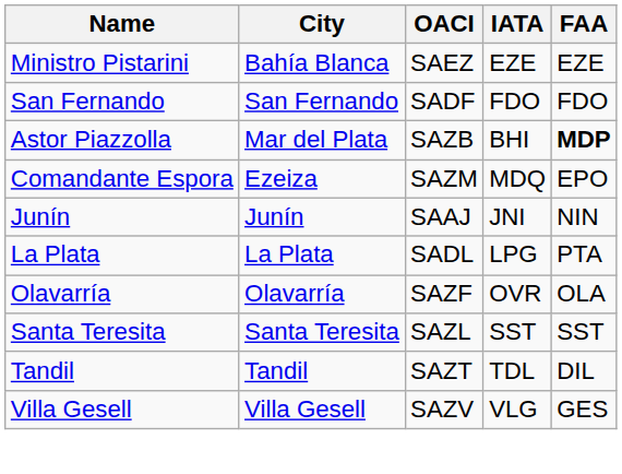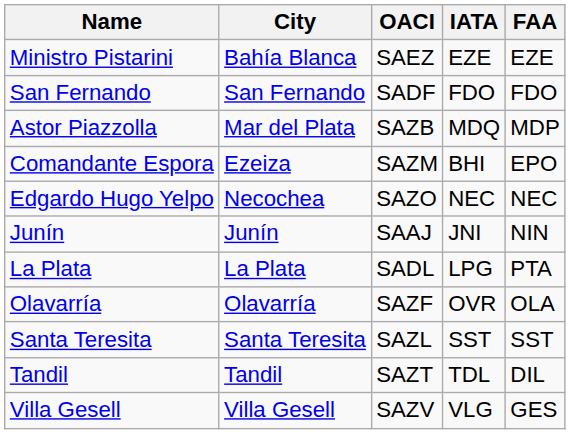Astor Piazzolla | IATA: BHI -> MDQ
Astor Piazzolla | FAA: bold -> normal
Comandante Espora | IATA: MDQ -> BHI
+ row: Edgardo Hugo Yelpo | Necochea | SAZO | NEC | NEC
